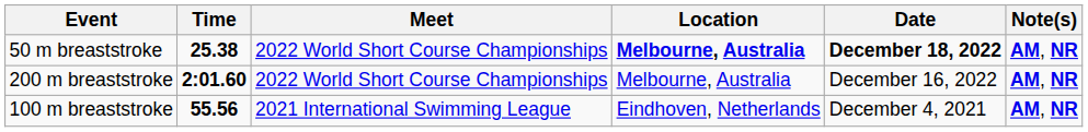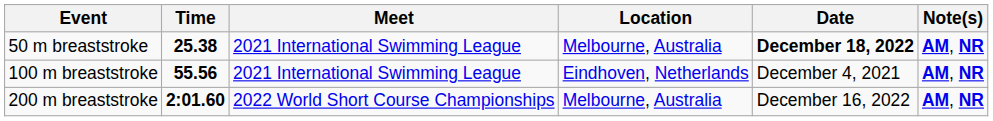50 m breaststroke | Meet: 2022 World Short Course Championships -> 2021 International Swimming League
50 m breaststroke | Location: bold -> normal
rows swapped: 100 m breaststroke <-> 200 m breaststroke
